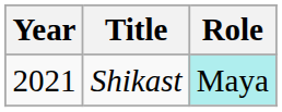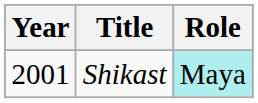Shikast | Year: 2021 -> 2001
